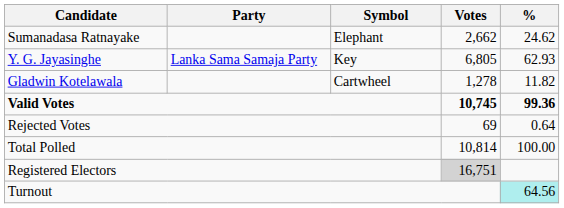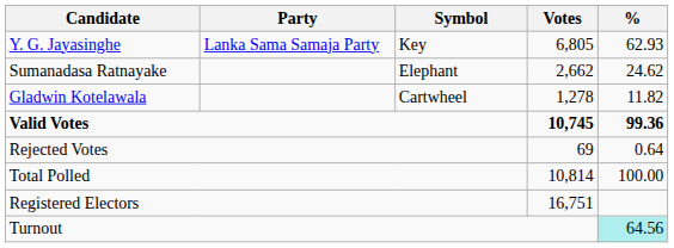rows swapped: Y. G. Jayasinghe <-> Sumanadasa Ratnayake
Registered Electors | Votes: lightgrey background -> no background
